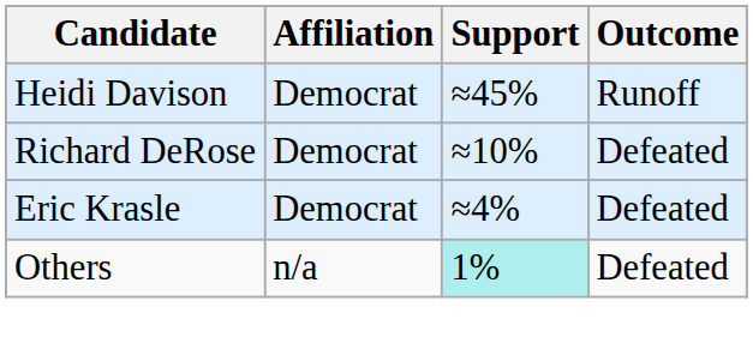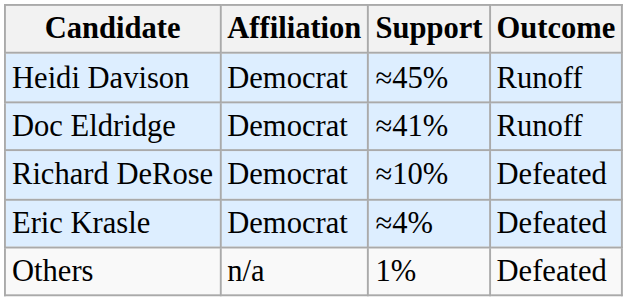+ row: Doc Eldridge | Democrat | ≈41% | Runoff
Others | Support: paleturquoise background -> no background
